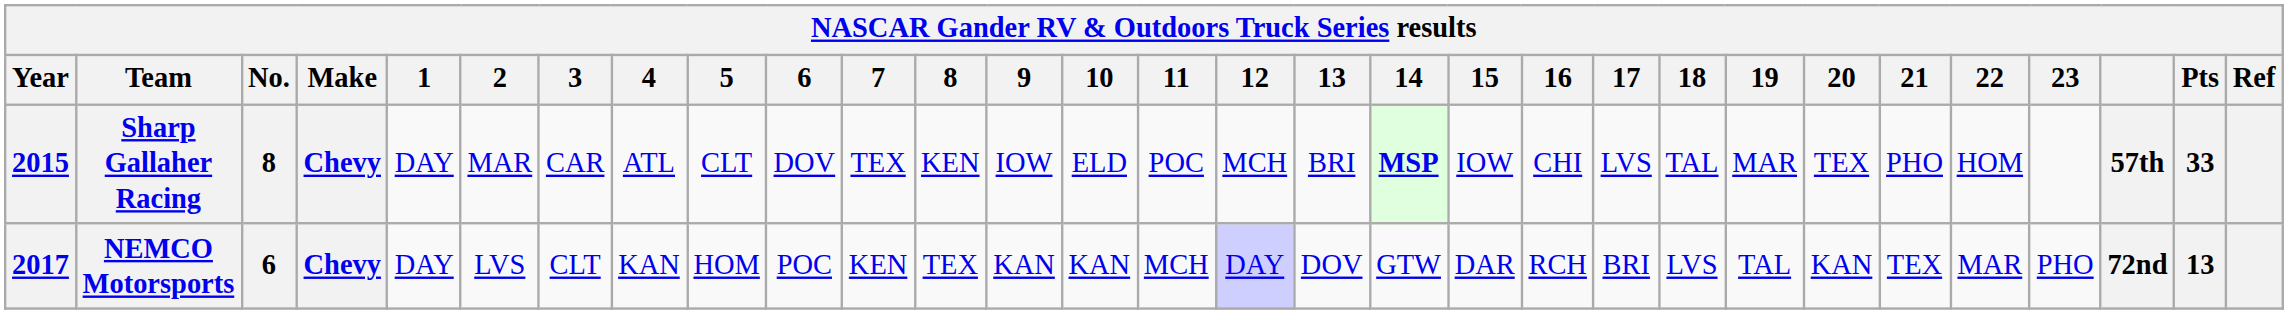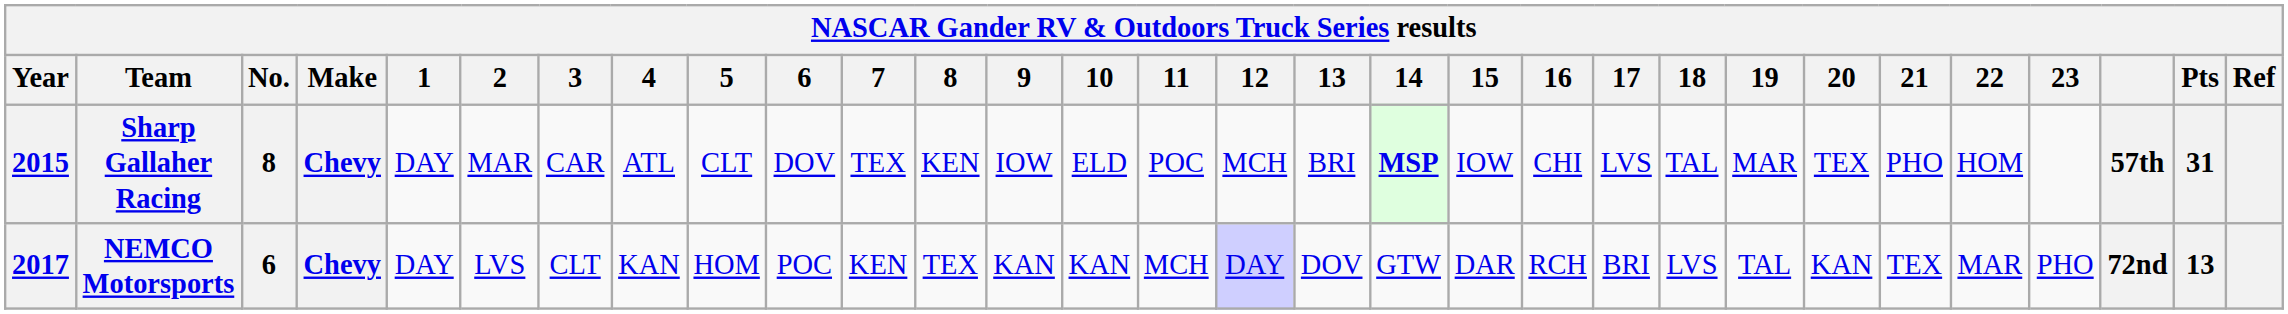Sharp Gallaher Racing | Pts: 33 -> 31
